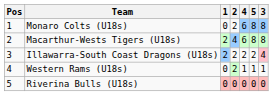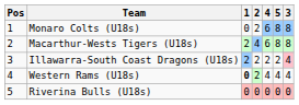Western Rams (U18s) | 1: normal -> bold
Western Rams (U18s) | 4: 1 -> 4
Western Rams (U18s) | 5: 1 -> 4
Western Rams (U18s) | 3: 1 -> 4
